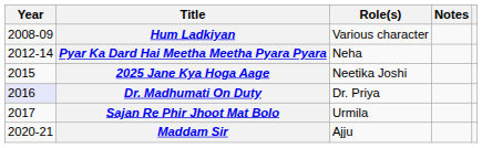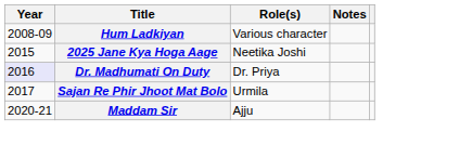- row: 2012-14 | Pyar Ka Dard Hai Meetha Meetha Pyara Pyara | Neha
